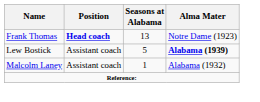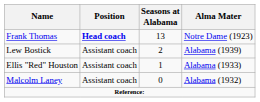Lew Bostick | Seasons at Alabama: 5 -> 2
Lew Bostick | Alma Mater: bold -> normal
+ row: Ellis "Red" Houston | Assistant coach | 1 | Alabama (1933)
Malcolm Laney | Seasons at Alabama: 1 -> 0
